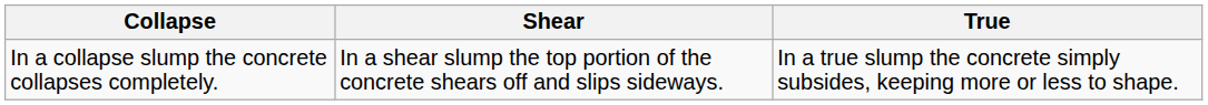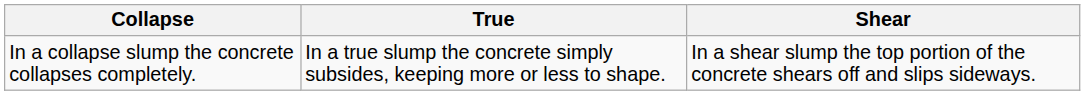columns swapped: Shear <-> True
